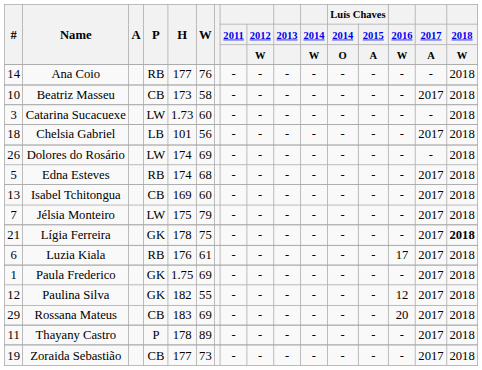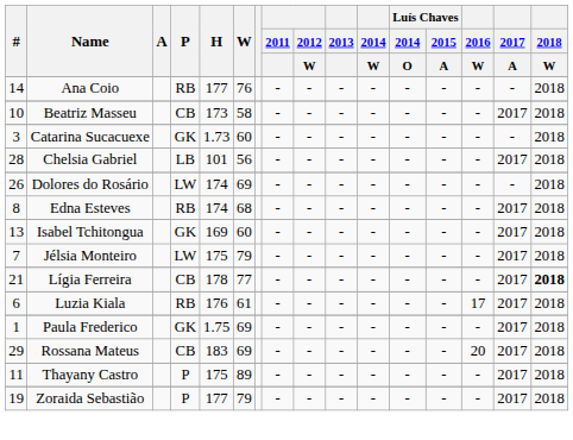Catarina Sucacuexe | P: LW -> GK
Chelsia Gabriel | #: 18 -> 28
Edna Esteves | #: 5 -> 8
Isabel Tchitongua | P: CB -> GK
Lígia Ferreira | P: GK -> CB
Lígia Ferreira | W: 75 -> 77
- row: 12 | Paulina Silva | GK | 182 | 55 | - | - | - | - | - | - | 12 | 2017 | 2018
Thayany Castro | H: 178 -> 175
Zoraida Sebastião | P: CB -> P
Zoraida Sebastião | W: 73 -> 79
